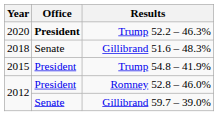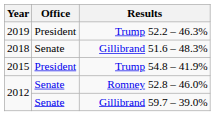Trump 52.2 – 46.3% | Year: 2020 -> 2019
Trump 52.2 – 46.3% | Office: bold -> normal
Romney 52.8 – 46.0% | Office: President -> Senate
